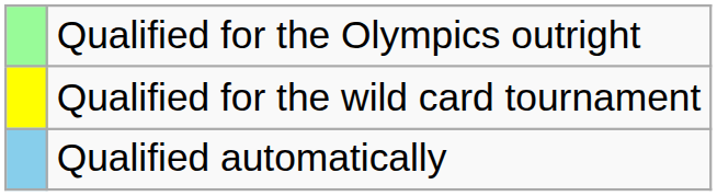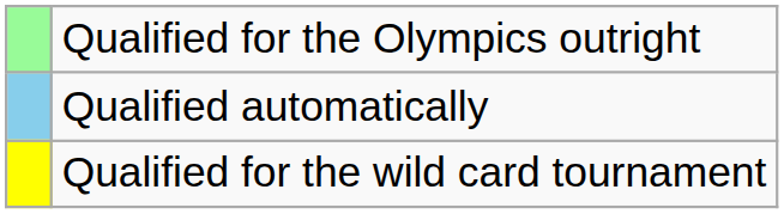rows swapped: Qualified automatically <-> Qualified for the wild card tournament
